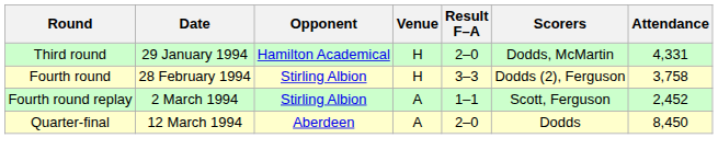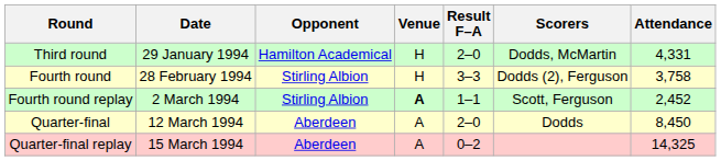Fourth round replay | Venue: normal -> bold
+ row: Quarter-final replay | 15 March 1994 | Aberdeen | A | 0–2 | 14,325
